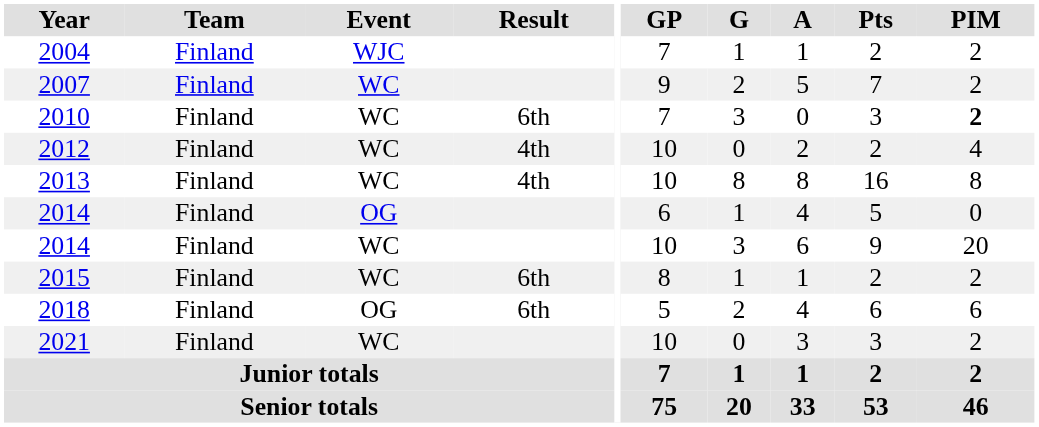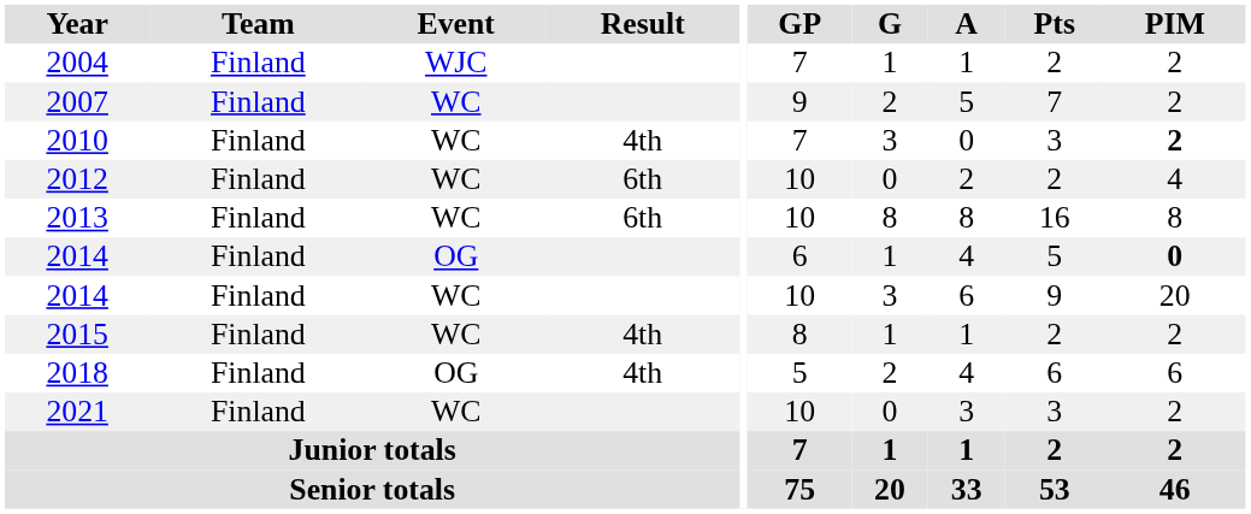2010 | Result: 6th -> 4th
2012 | Result: 4th -> 6th
2013 | Result: 4th -> 6th
2014 / OG | PIM: normal -> bold
2015 | Result: 6th -> 4th
2018 | Result: 6th -> 4th
